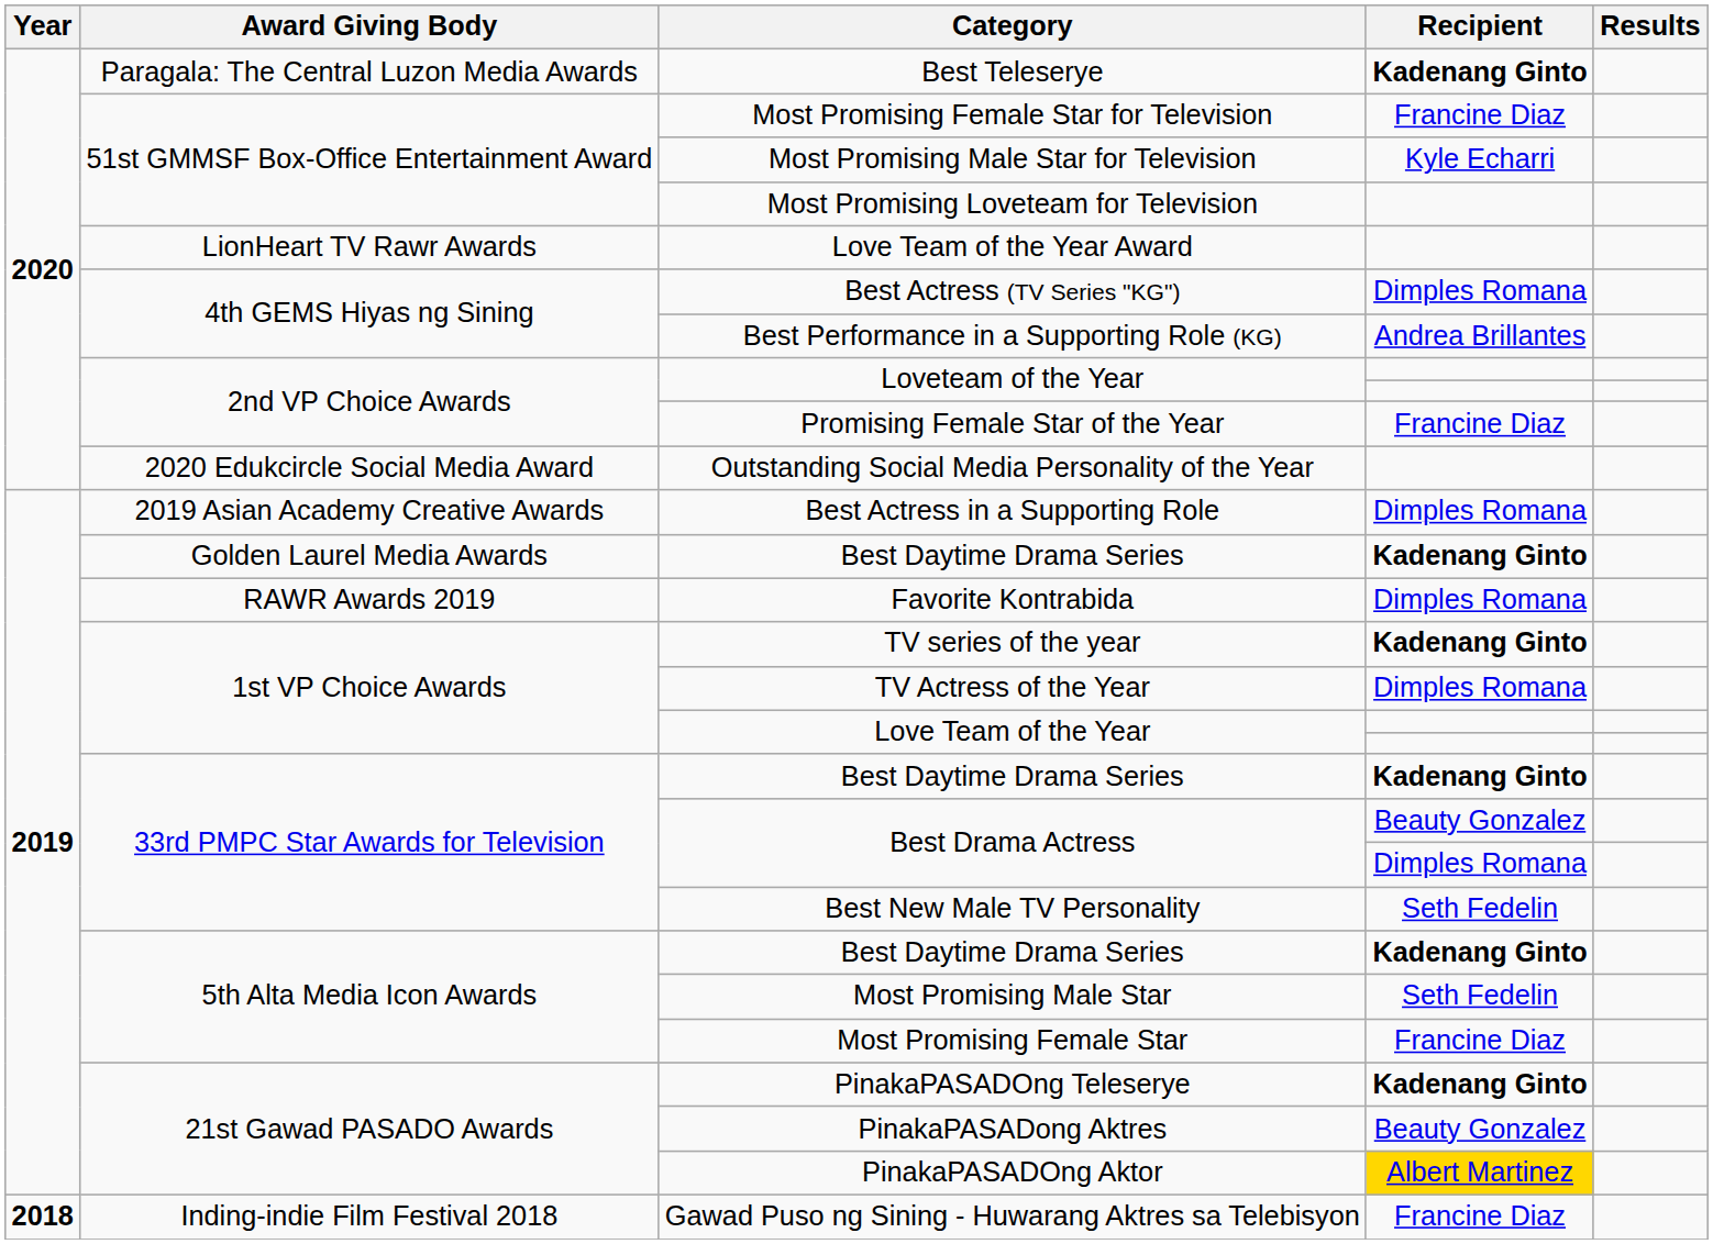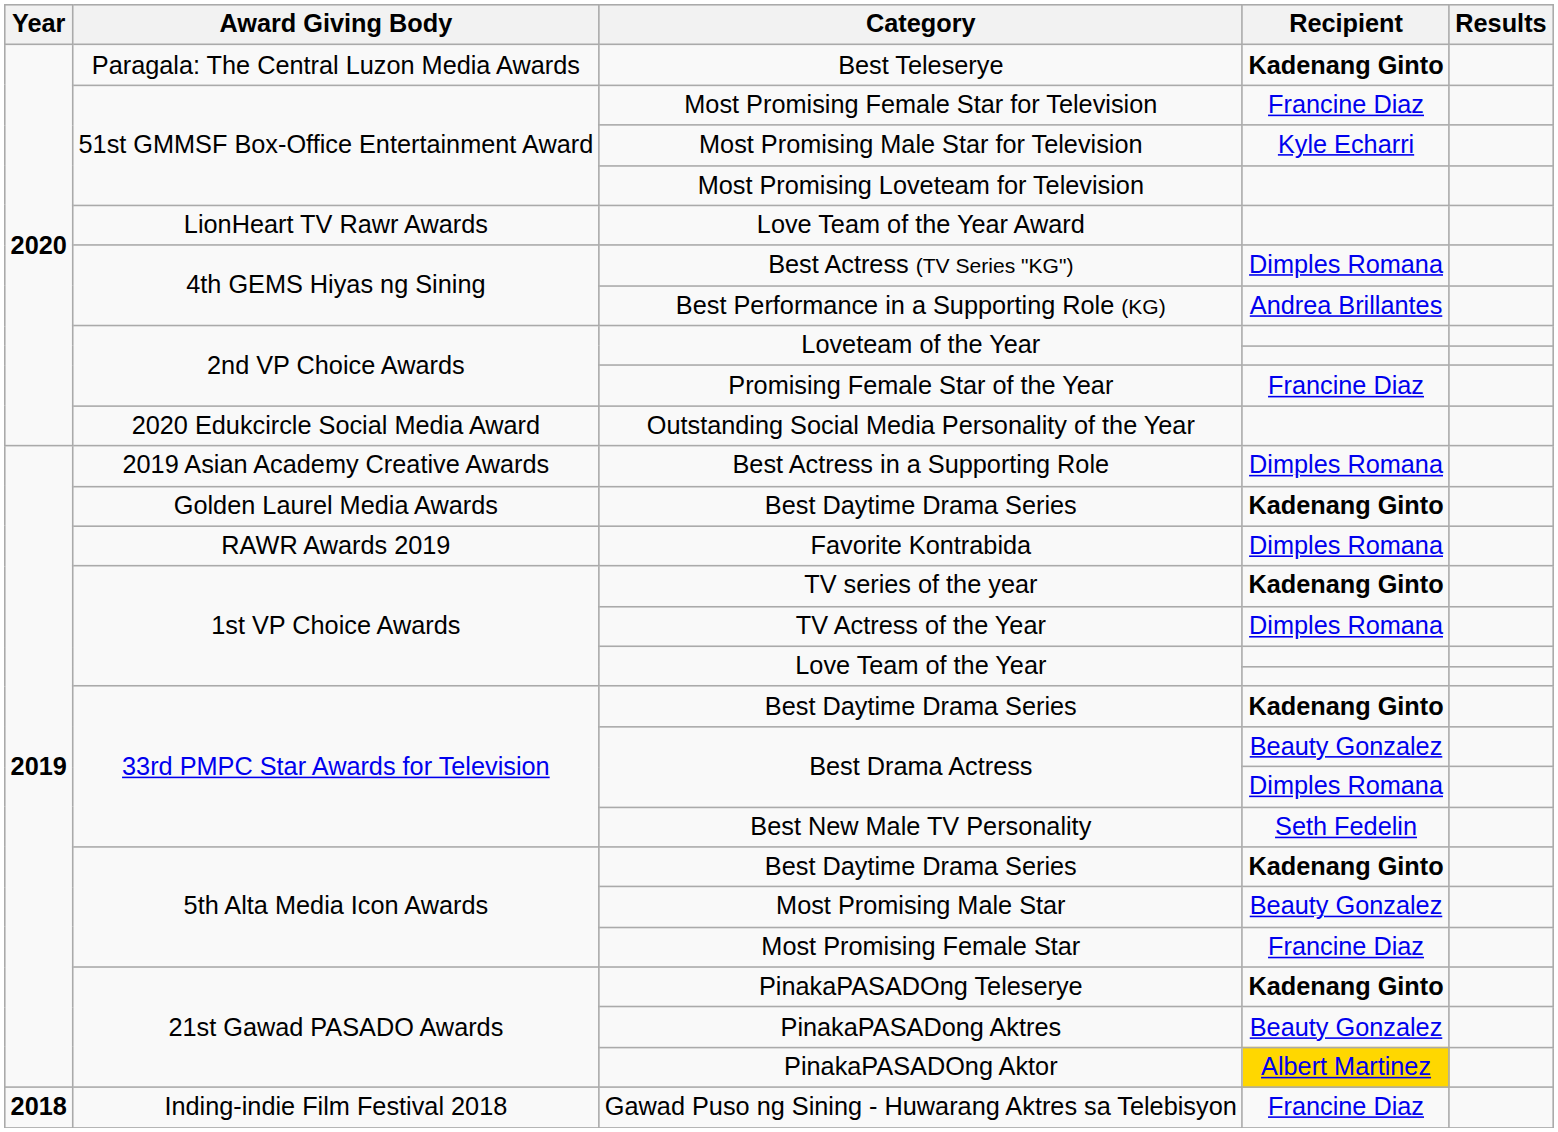Most Promising Male Star | Recipient: Seth Fedelin -> Beauty Gonzalez
